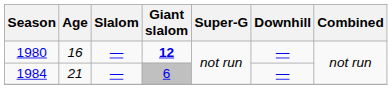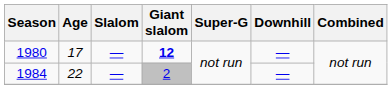1980 | Age: 16 -> 17
1984 | Age: 21 -> 22
1984 | Giant slalom: 6 -> 2
